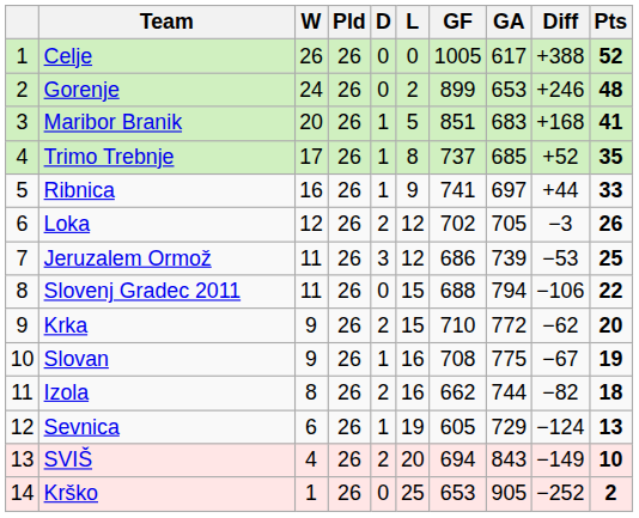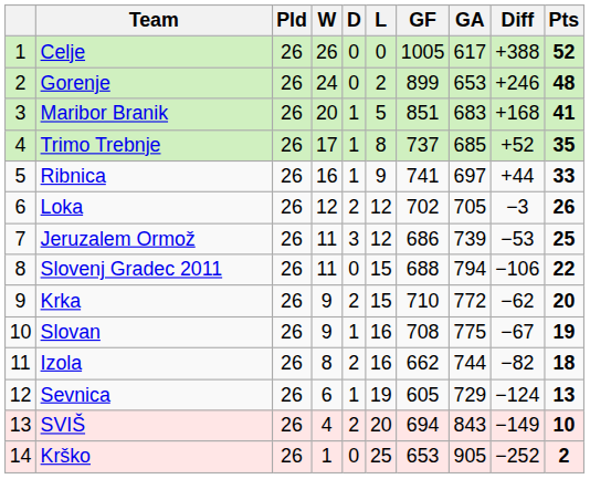columns swapped: Pld <-> W
